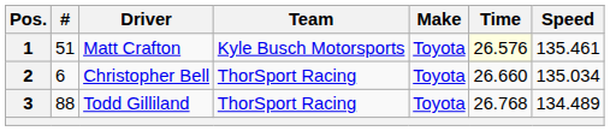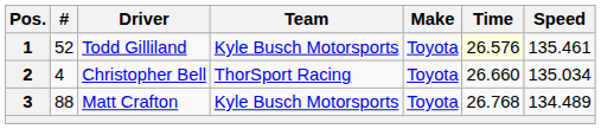1 | #: 51 -> 52
1 | Driver: Matt Crafton -> Todd Gilliland
2 | #: 6 -> 4
3 | Driver: Todd Gilliland -> Matt Crafton
3 | Team: ThorSport Racing -> Kyle Busch Motorsports
